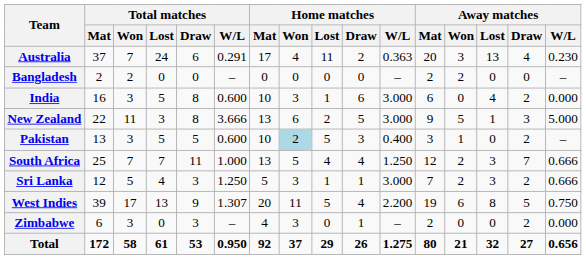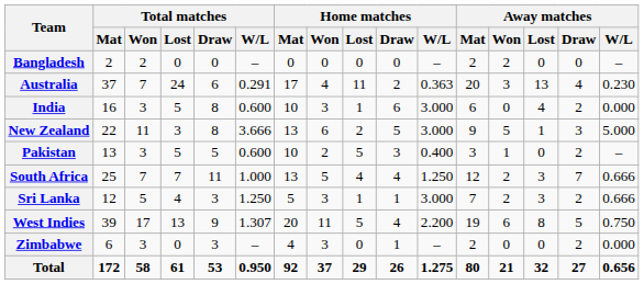rows swapped: Australia <-> Bangladesh
Pakistan | Home matches / Won: lightblue background -> no background
